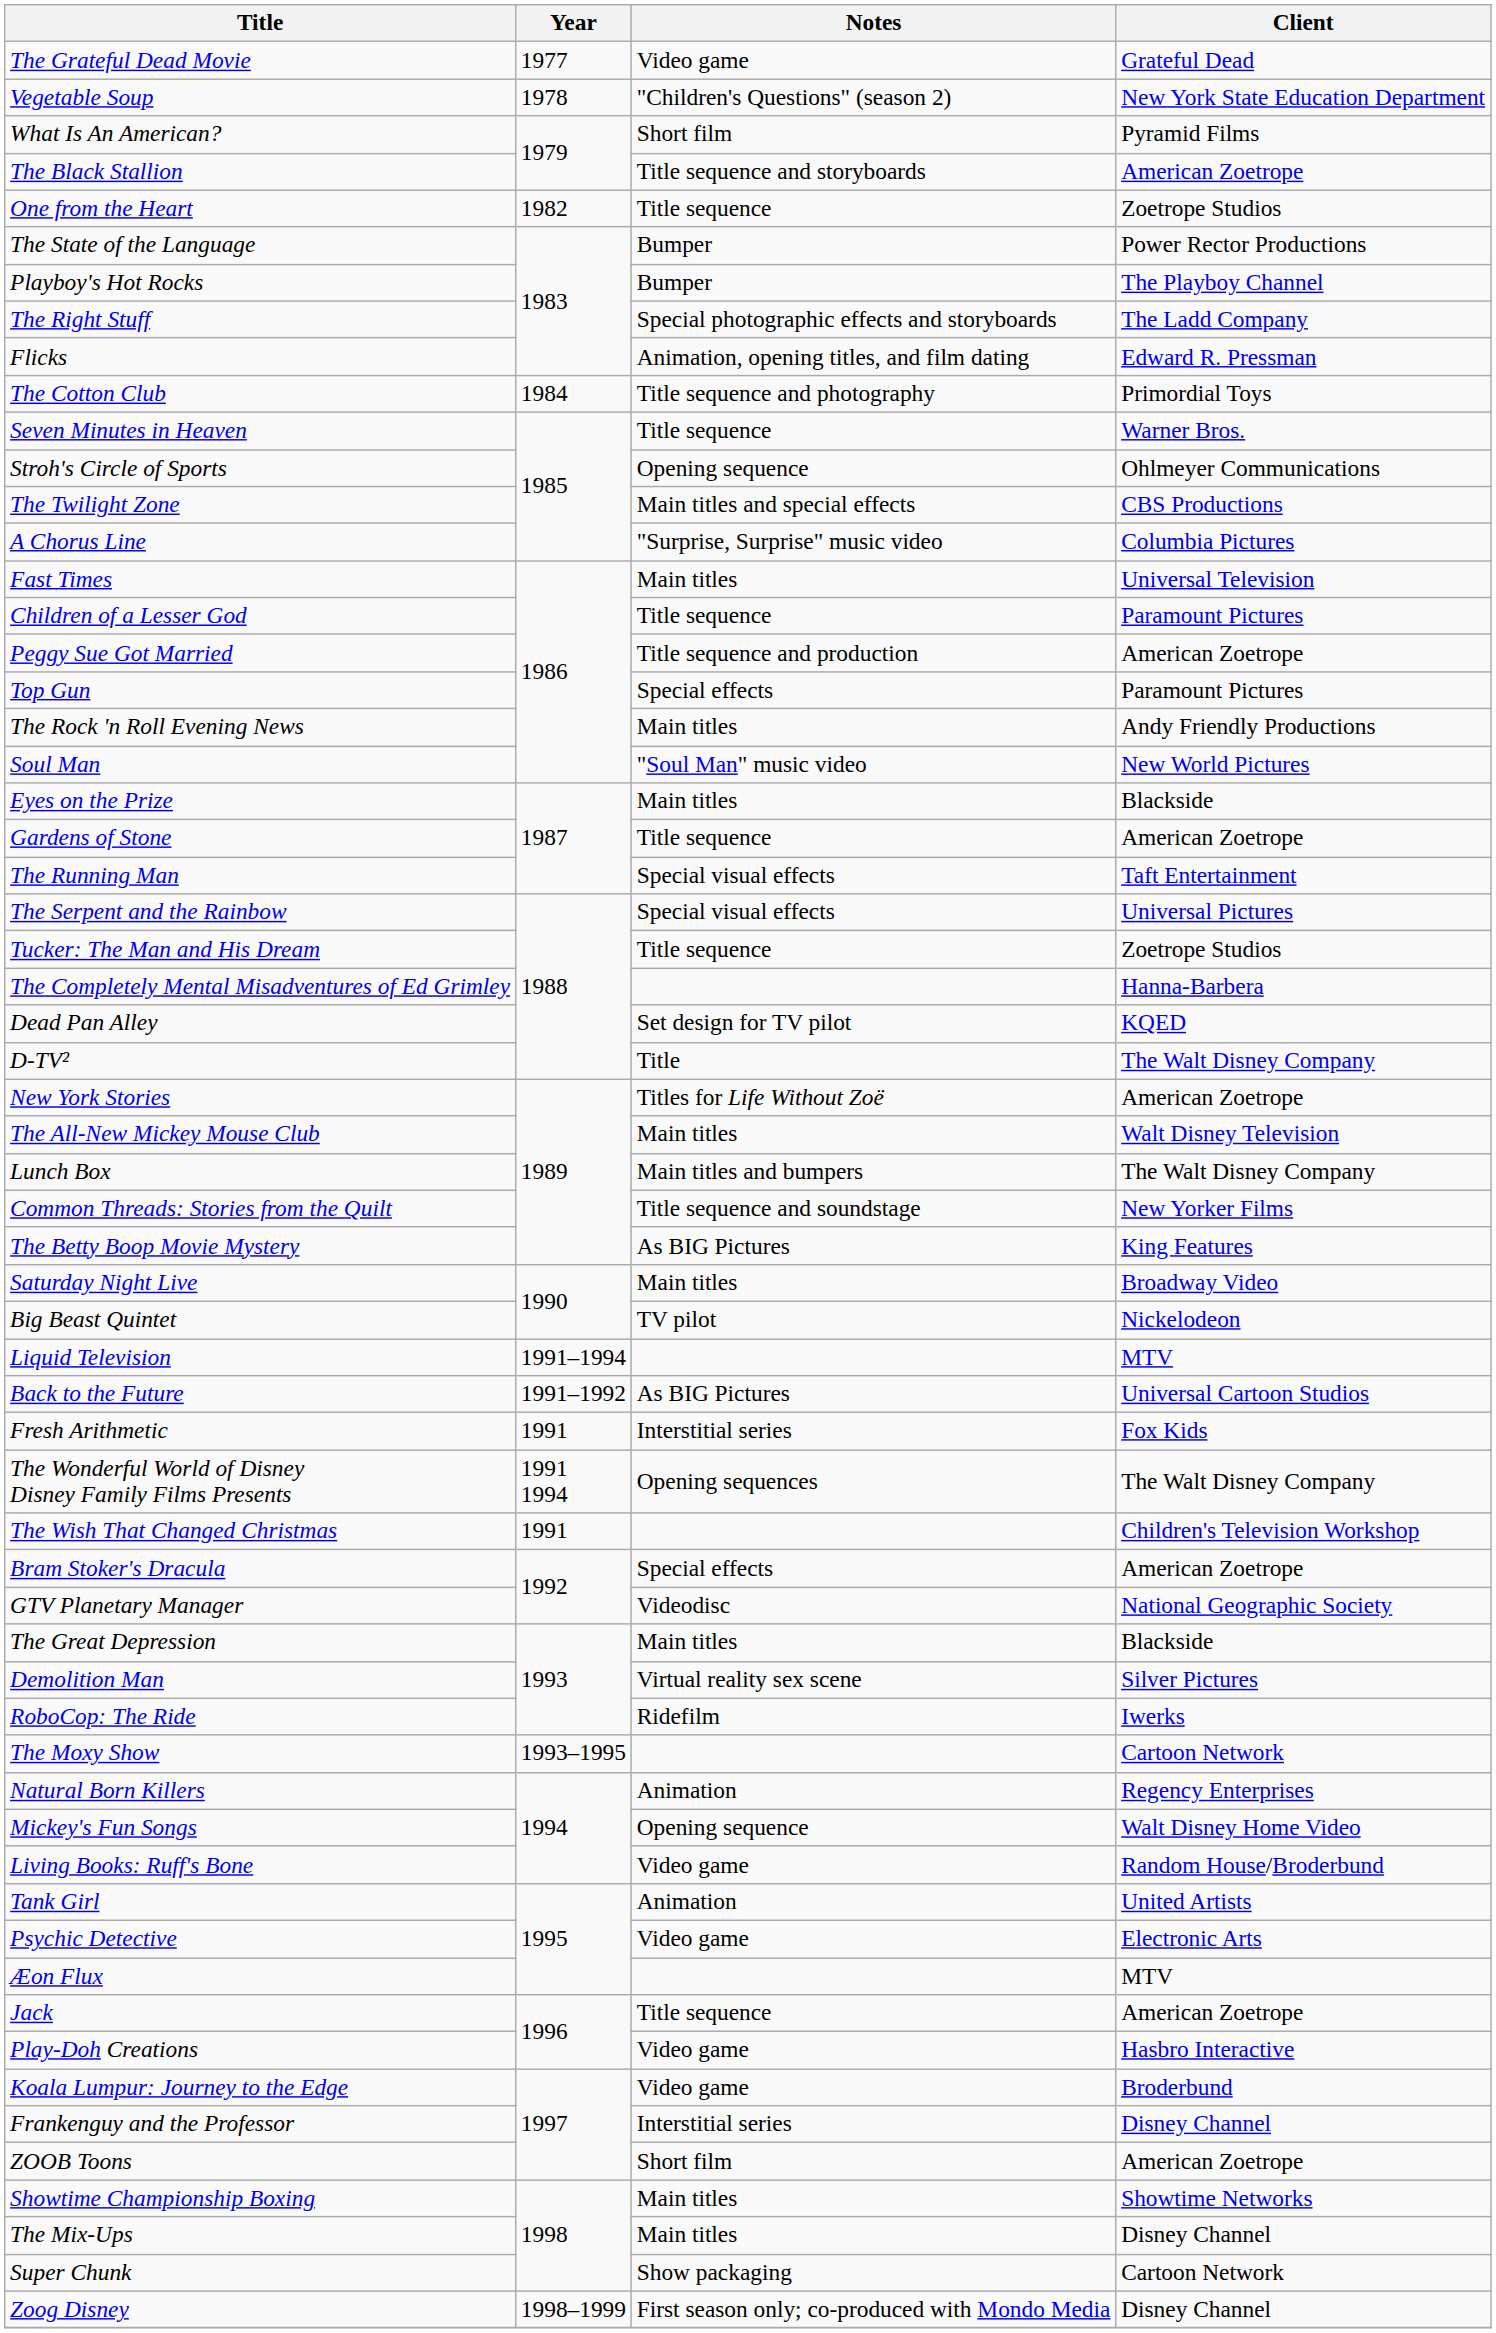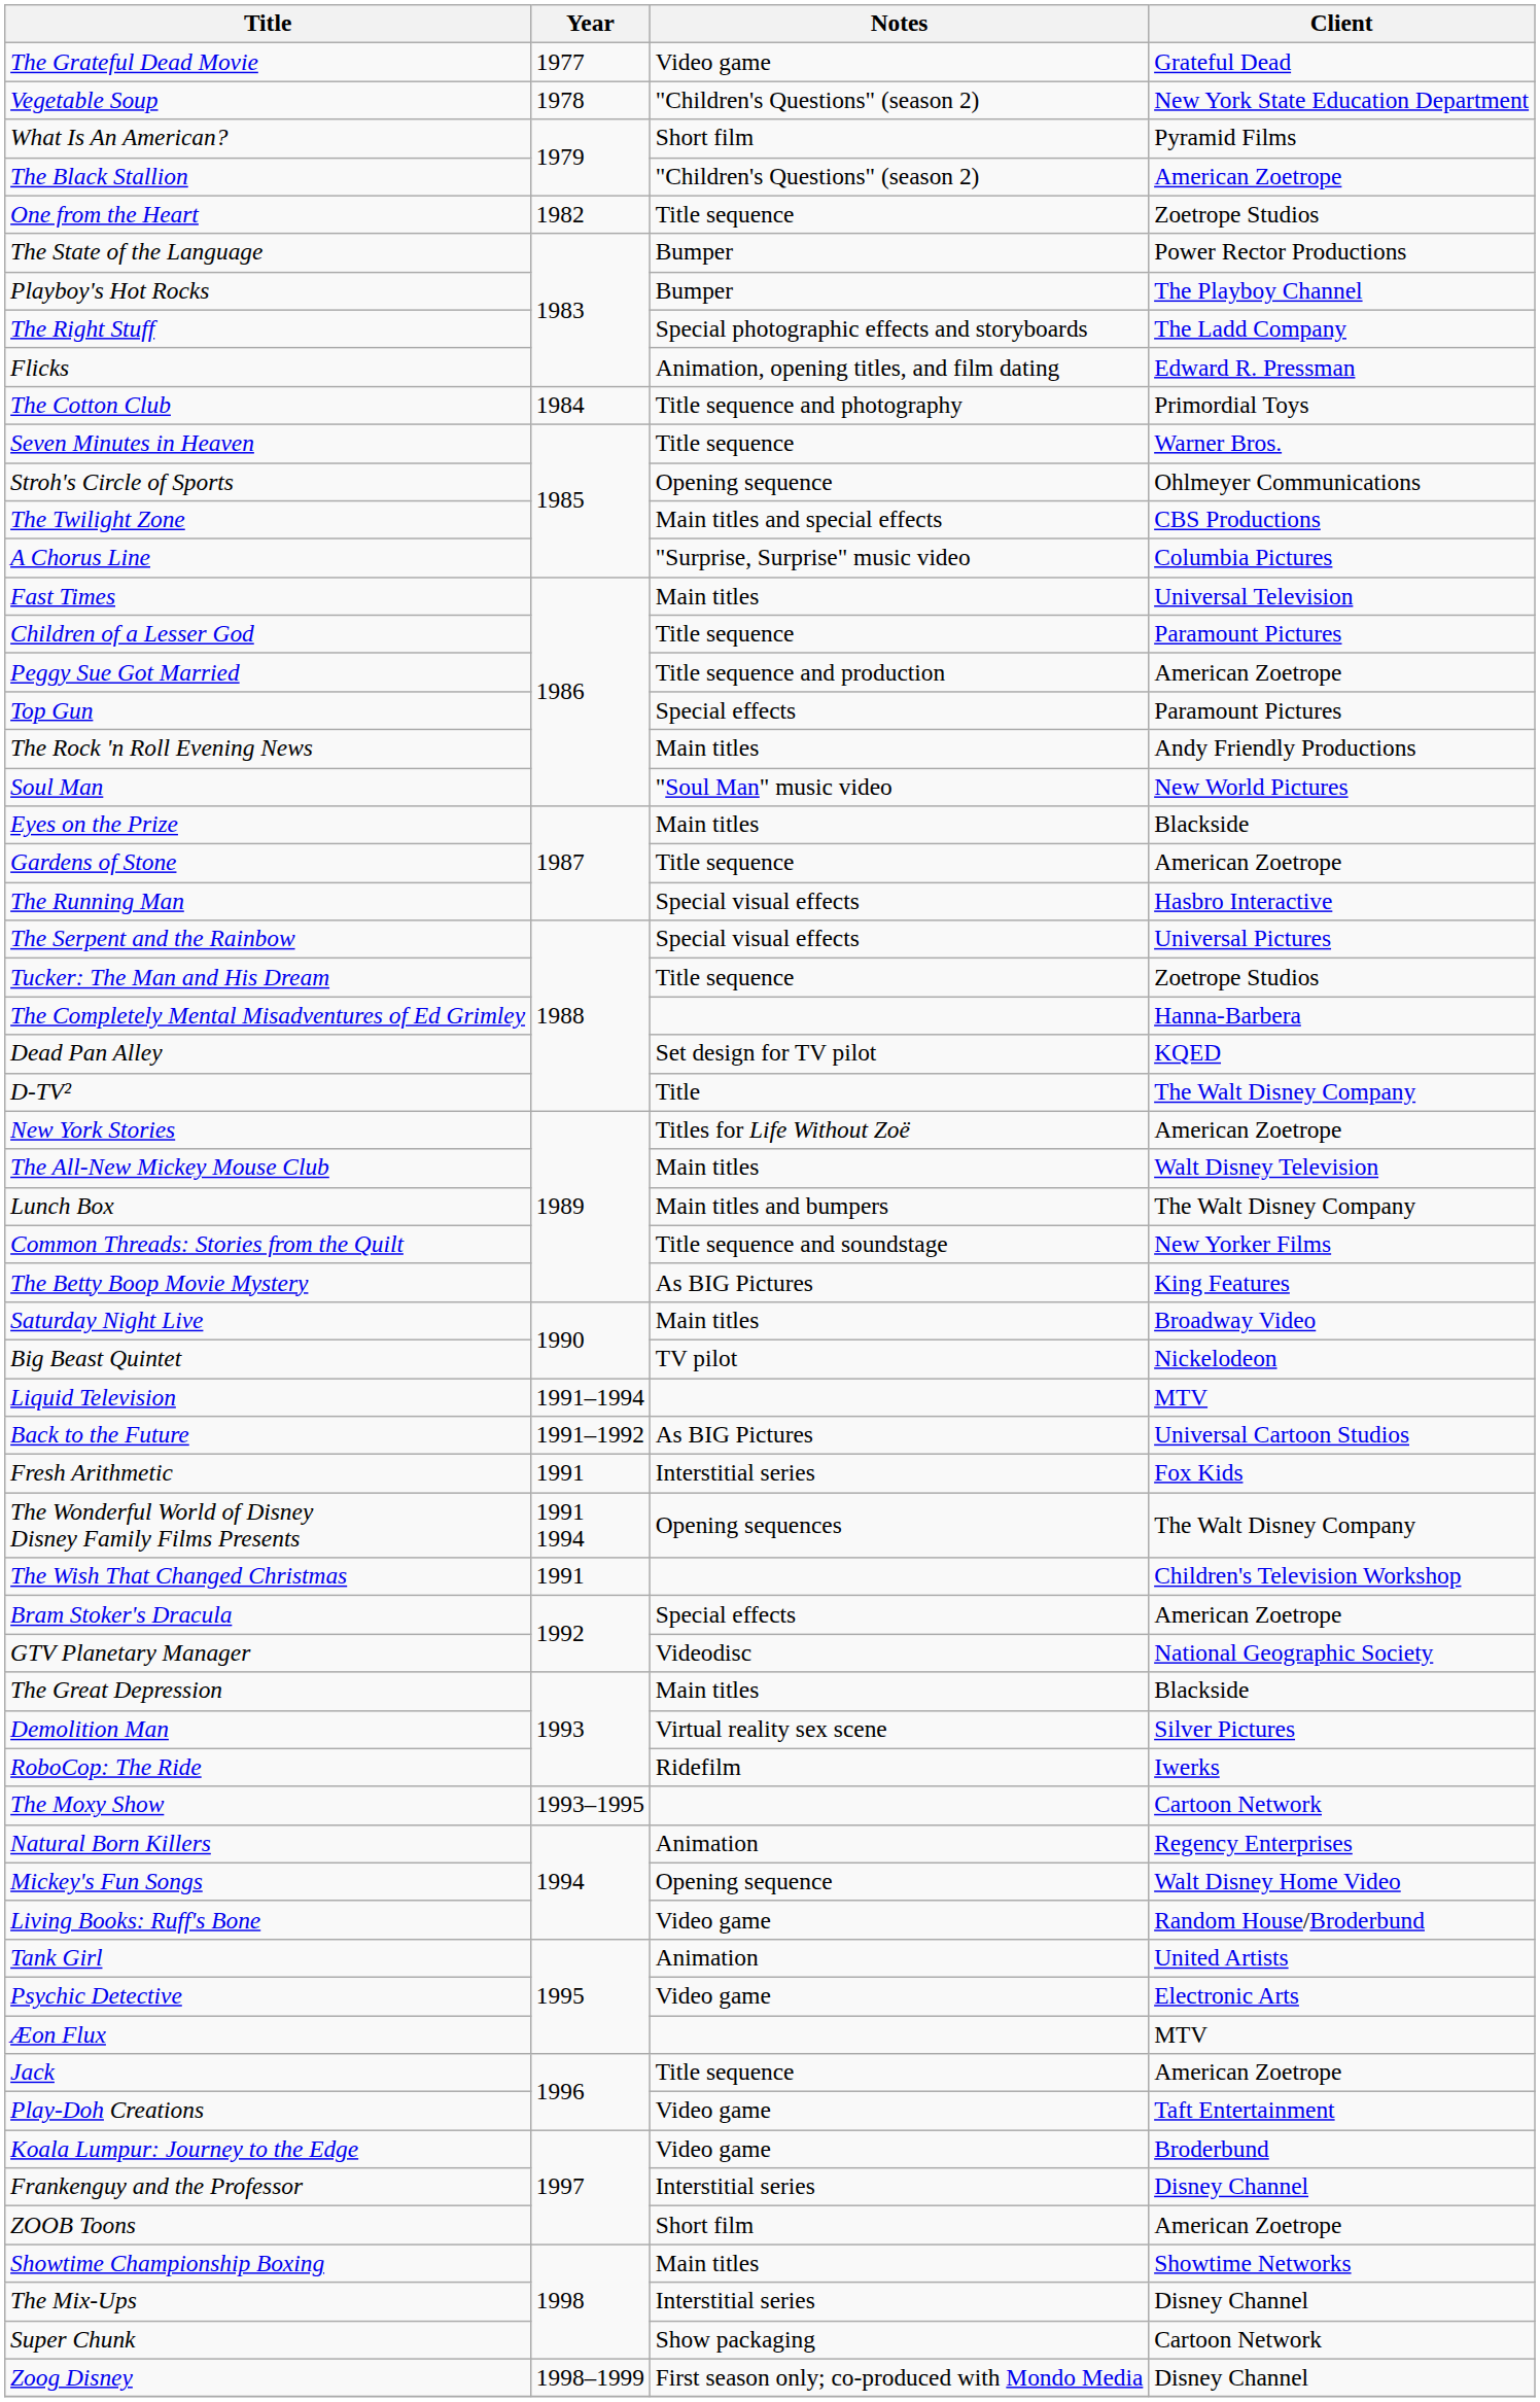The Black Stallion | Notes: Title sequence and storyboards -> "Children's Questions" (season 2)
The Running Man | Client: Taft Entertainment -> Hasbro Interactive
Play-Doh Creations | Client: Hasbro Interactive -> Taft Entertainment
The Mix-Ups | Notes: Main titles -> Interstitial series
